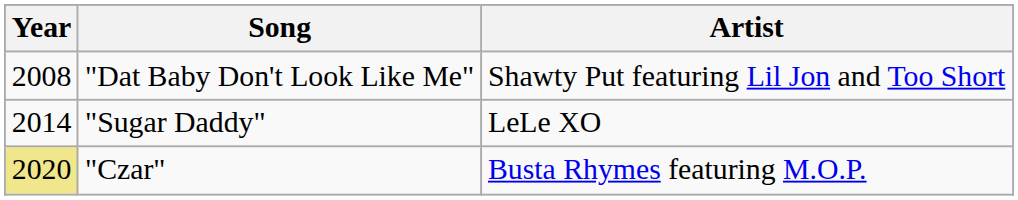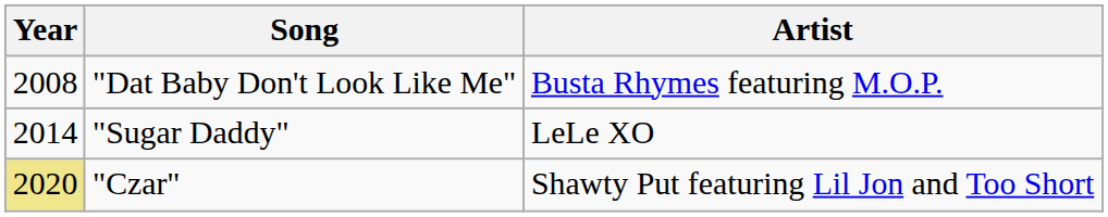"Dat Baby Don't Look Like Me" | Artist: Shawty Put featuring Lil Jon and Too Short -> Busta Rhymes featuring M.O.P.
"Czar" | Artist: Busta Rhymes featuring M.O.P. -> Shawty Put featuring Lil Jon and Too Short
